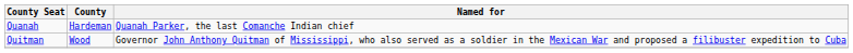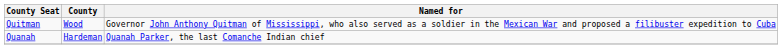rows swapped: Quanah <-> Quitman
